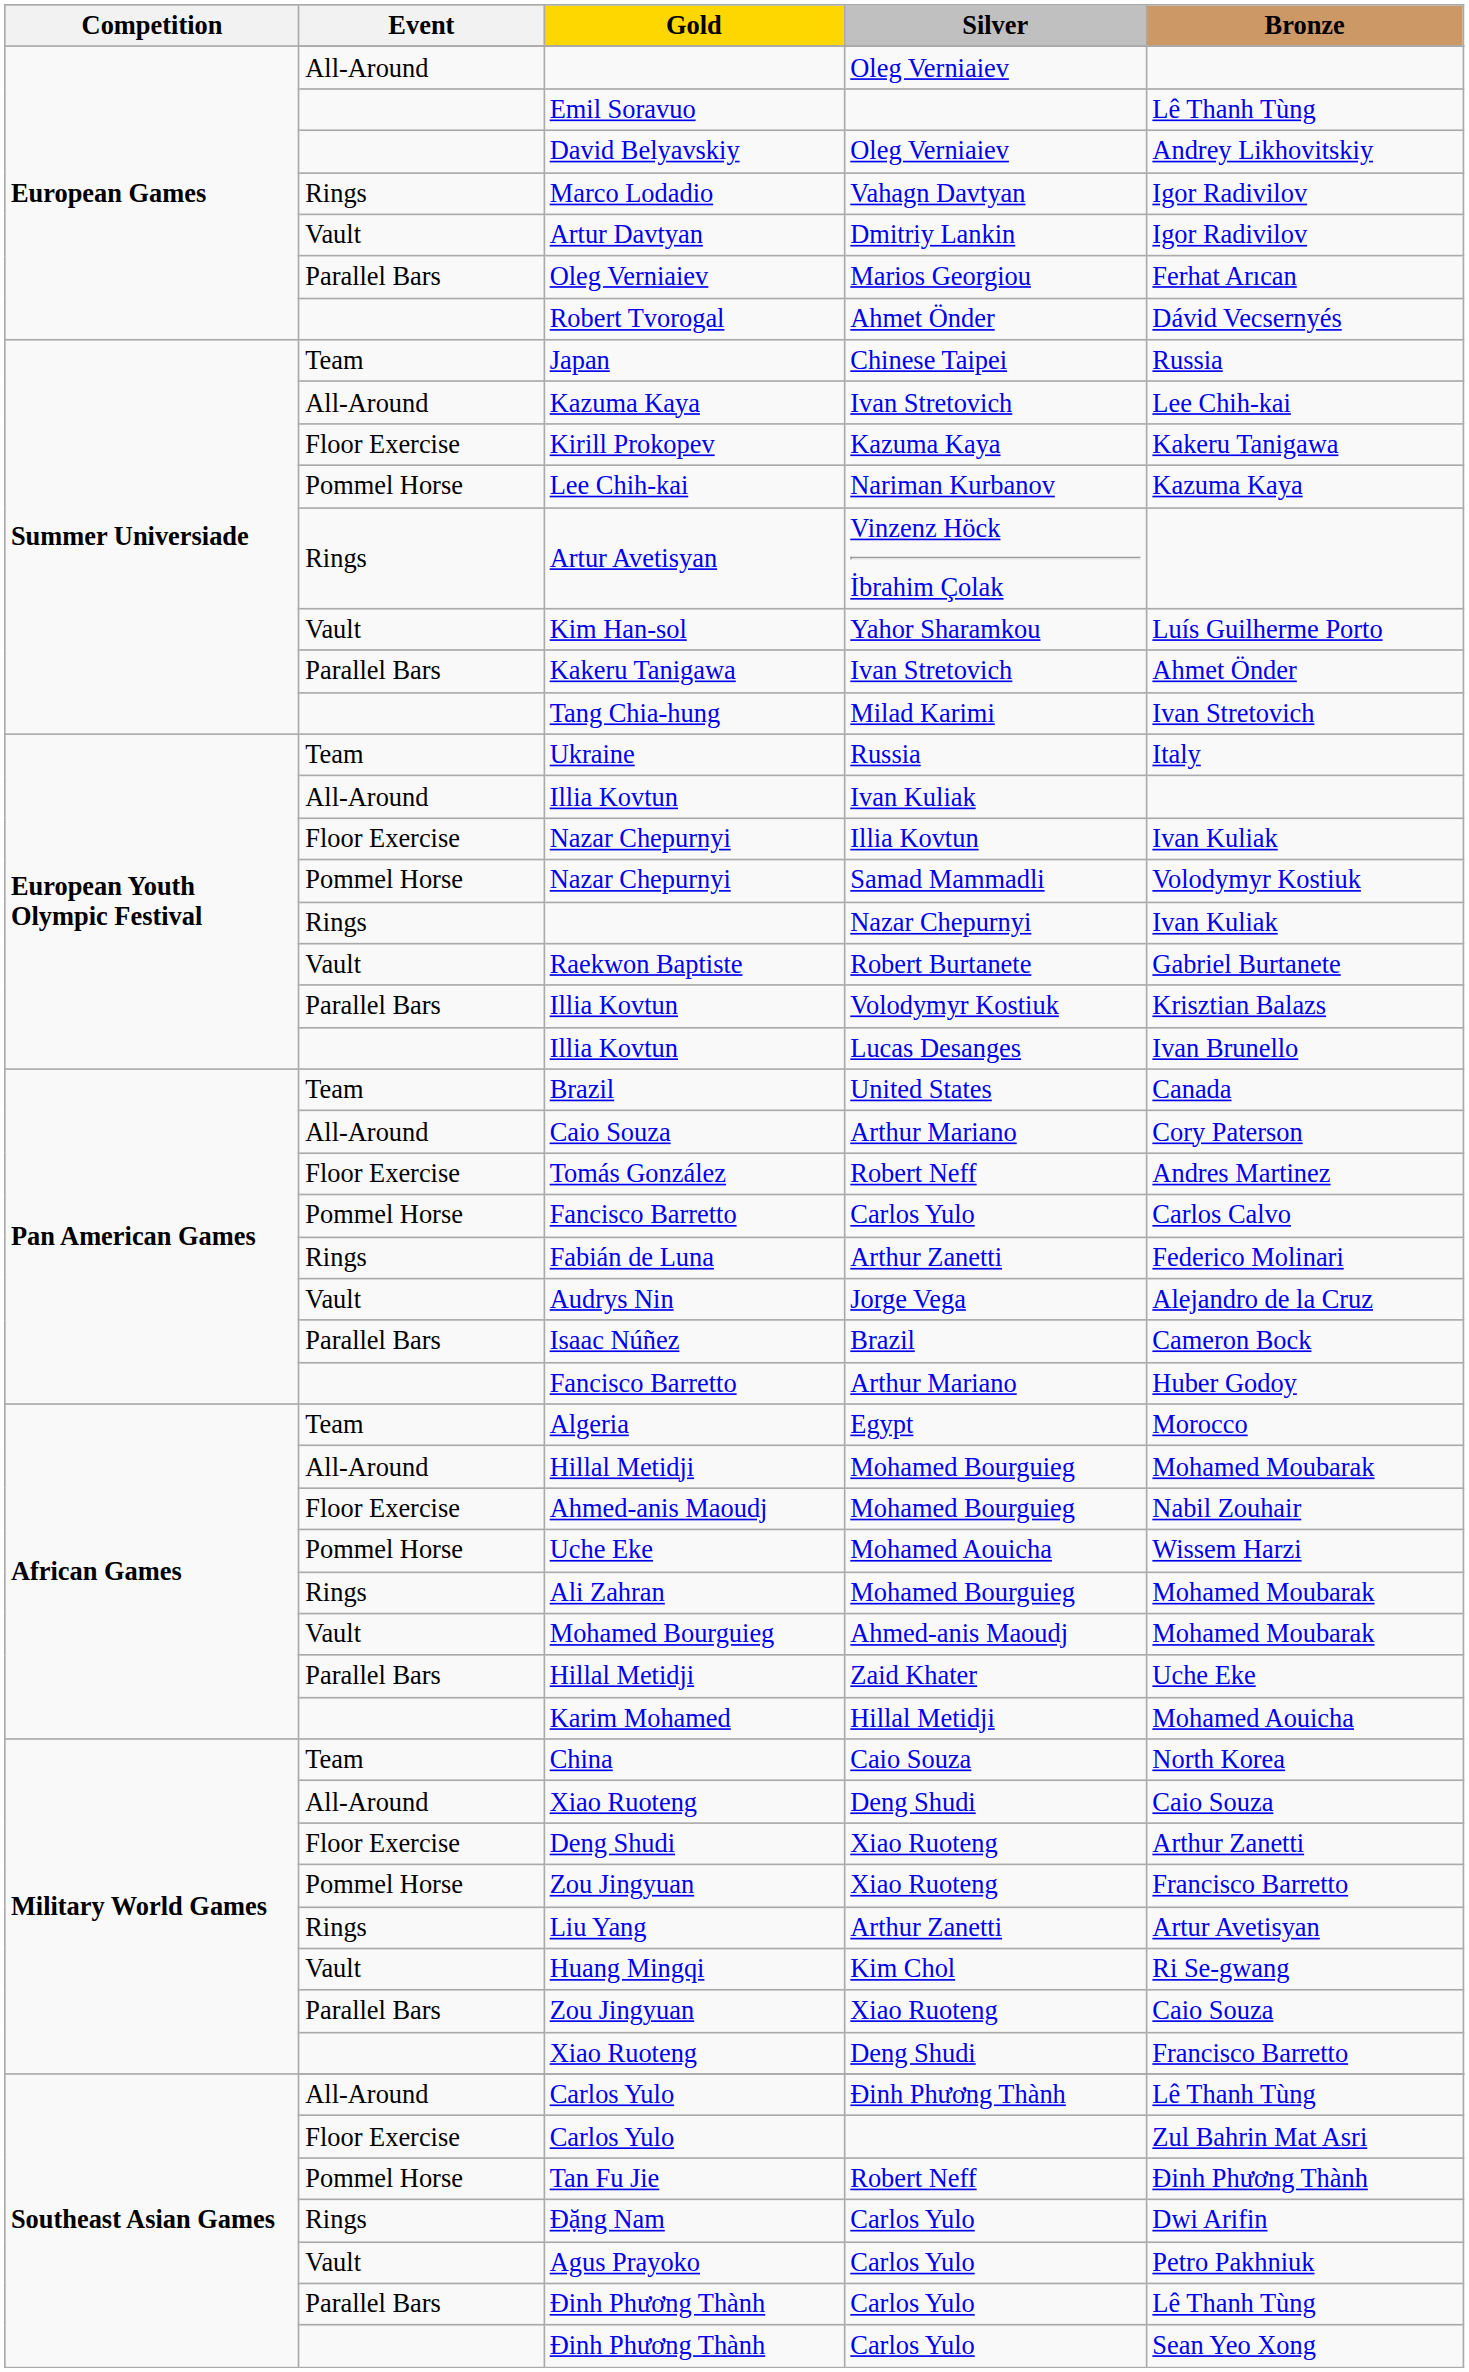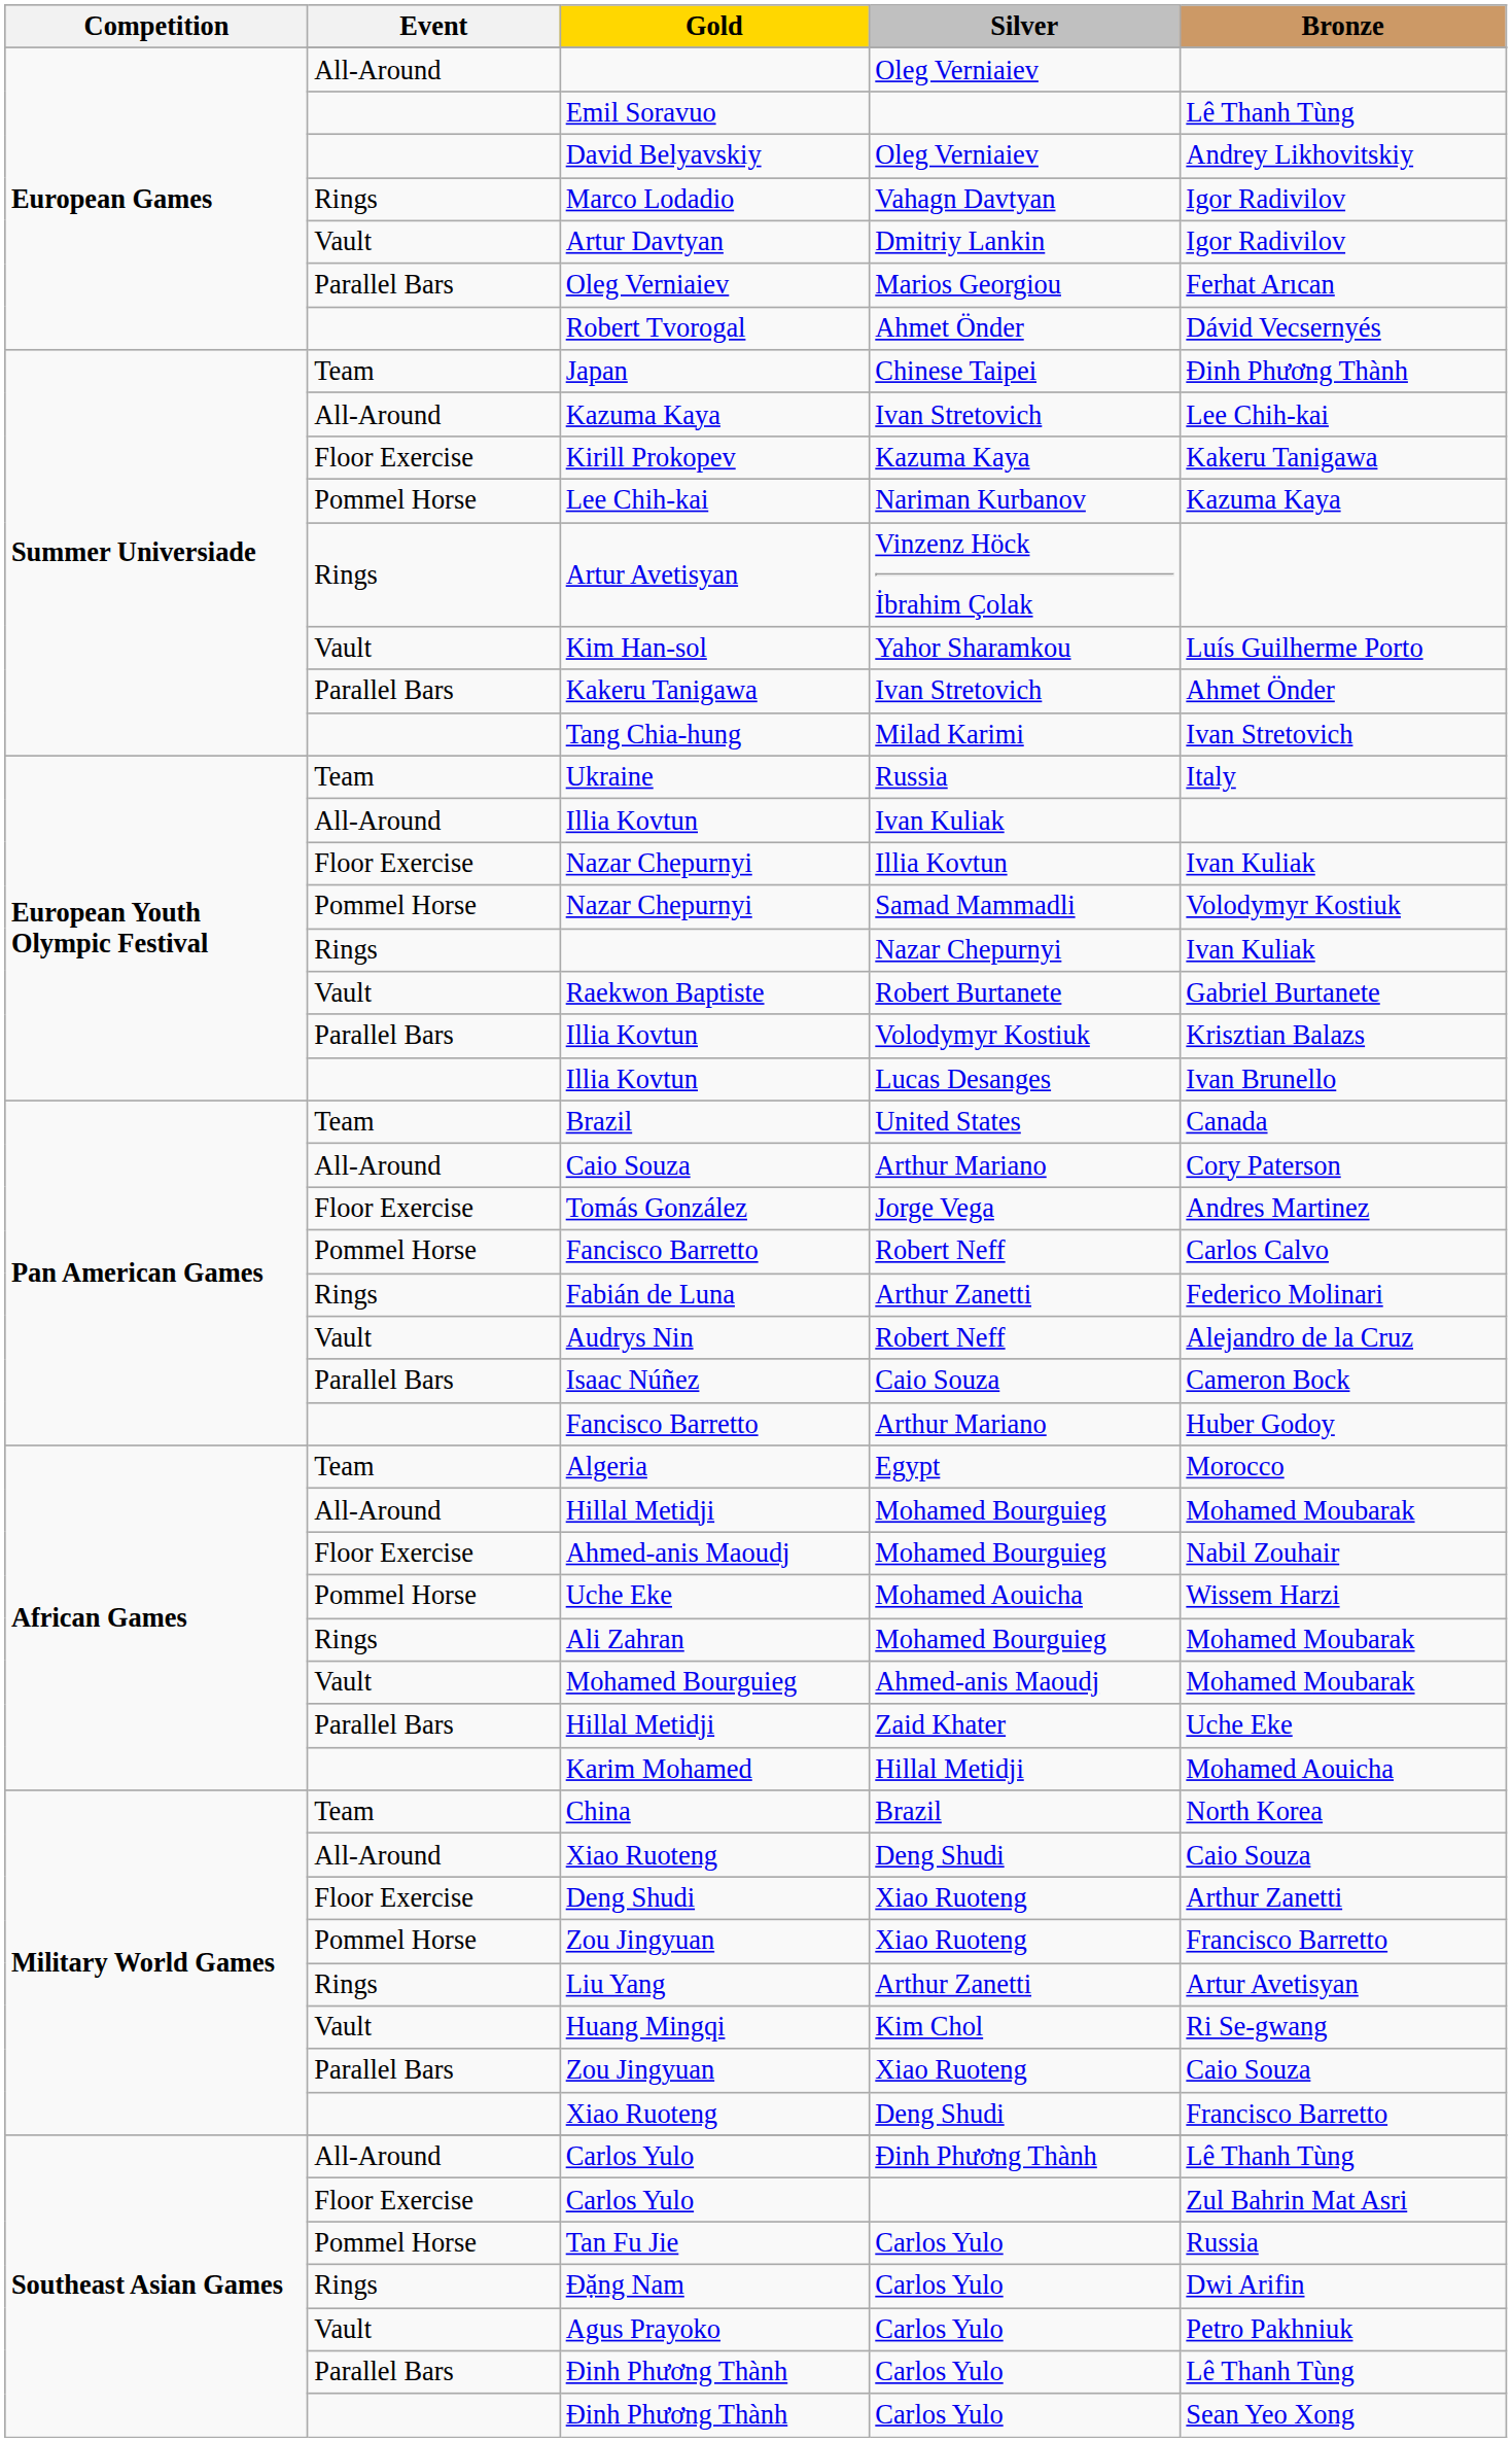Japan | Bronze: Russia -> Đinh Phương Thành
Tomás González | Silver: Robert Neff -> Jorge Vega
Pommel Horse / Fancisco Barretto | Silver: Carlos Yulo -> Robert Neff
Audrys Nin | Silver: Jorge Vega -> Robert Neff
Isaac Núñez | Silver: Brazil -> Caio Souza
China | Silver: Caio Souza -> Brazil
Tan Fu Jie | Silver: Robert Neff -> Carlos Yulo
Tan Fu Jie | Bronze: Đinh Phương Thành -> Russia
